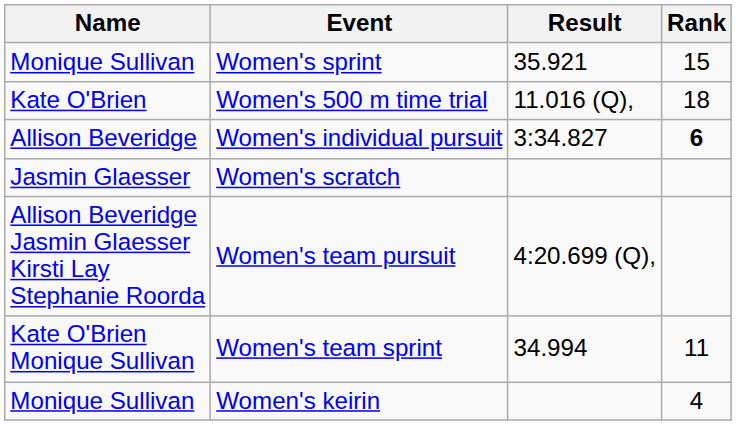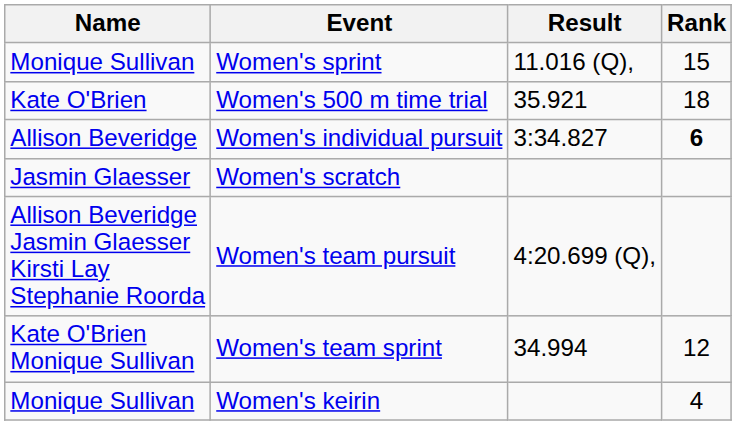Women's sprint | Result: 35.921 -> 11.016 (Q),
Women's 500 m time trial | Result: 11.016 (Q), -> 35.921
Women's team sprint | Rank: 11 -> 12
